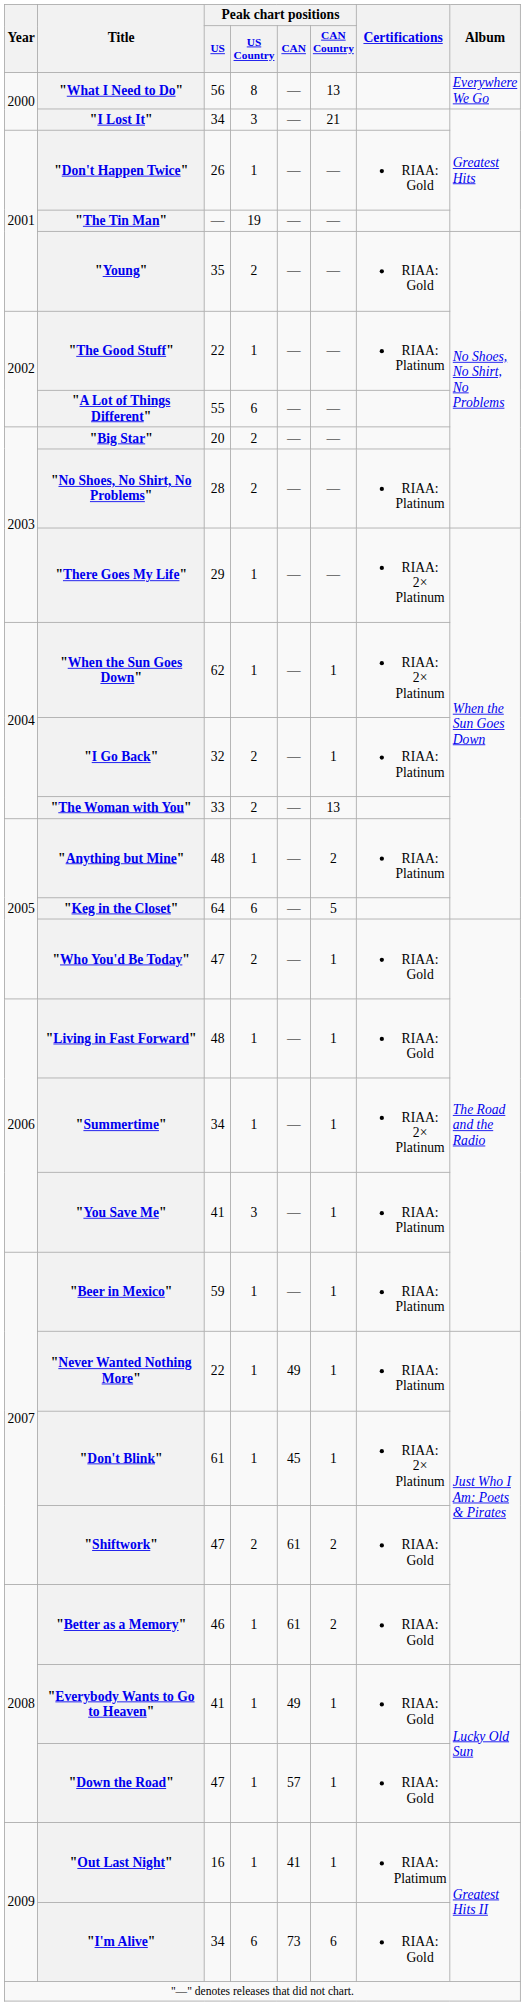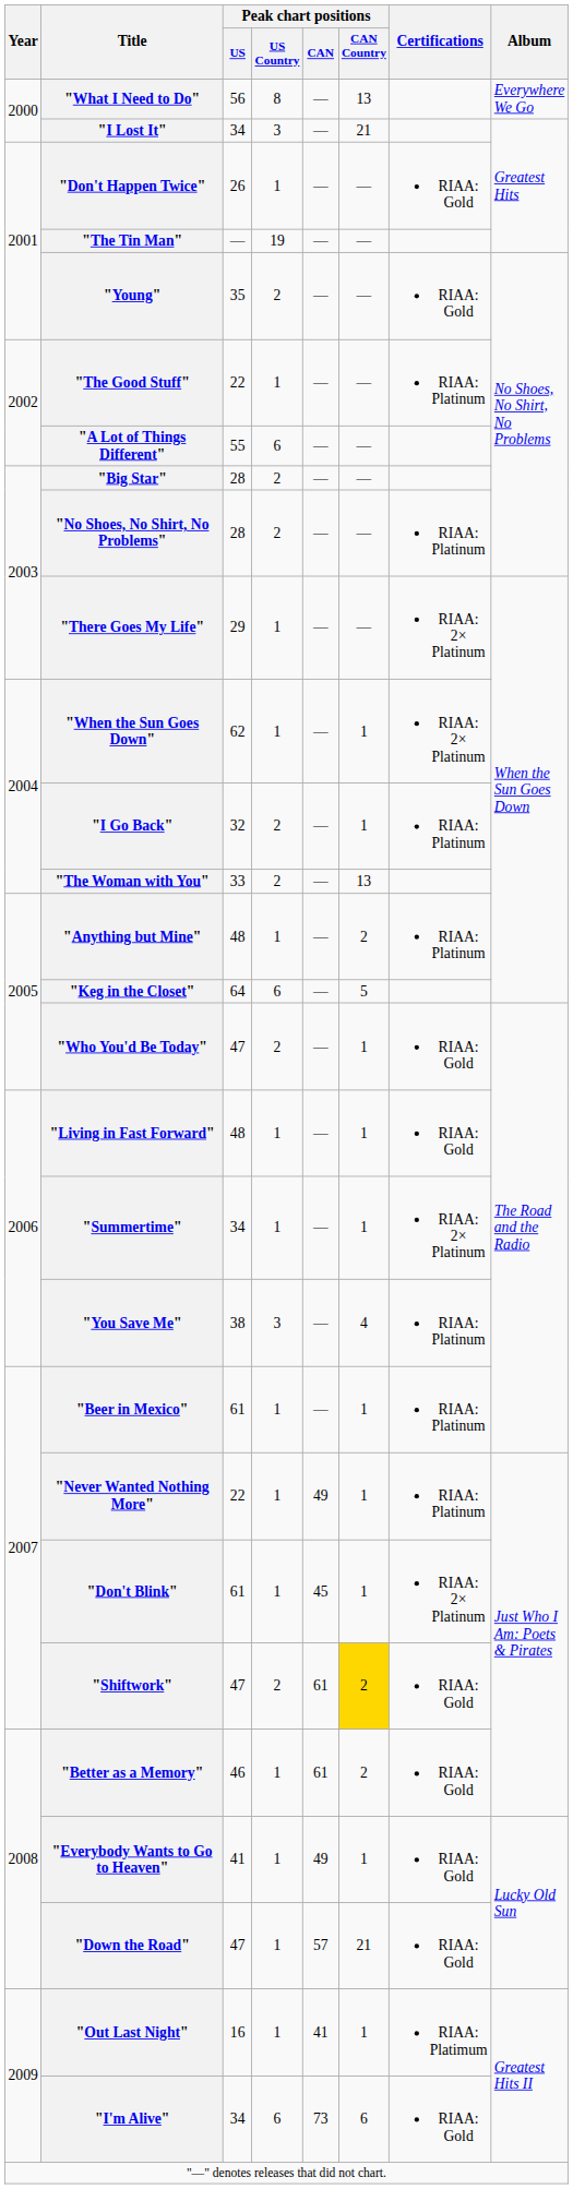"Big Star" | Peak chart positions / US: 20 -> 28
"You Save Me" | Peak chart positions / US: 41 -> 38
"You Save Me" | Peak chart positions / CAN Country: 1 -> 4
"Beer in Mexico" | Peak chart positions / US: 59 -> 61
"Shiftwork" | Peak chart positions / CAN Country: no background -> gold background
"Down the Road" | Peak chart positions / CAN Country: 1 -> 21
